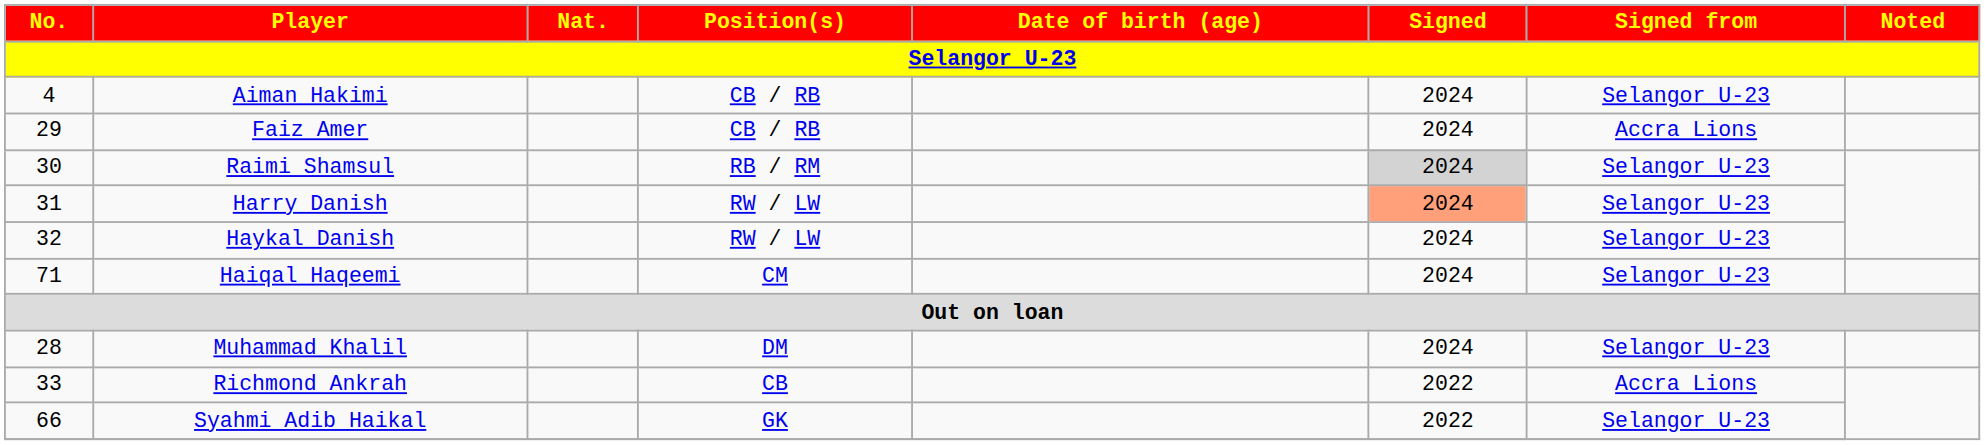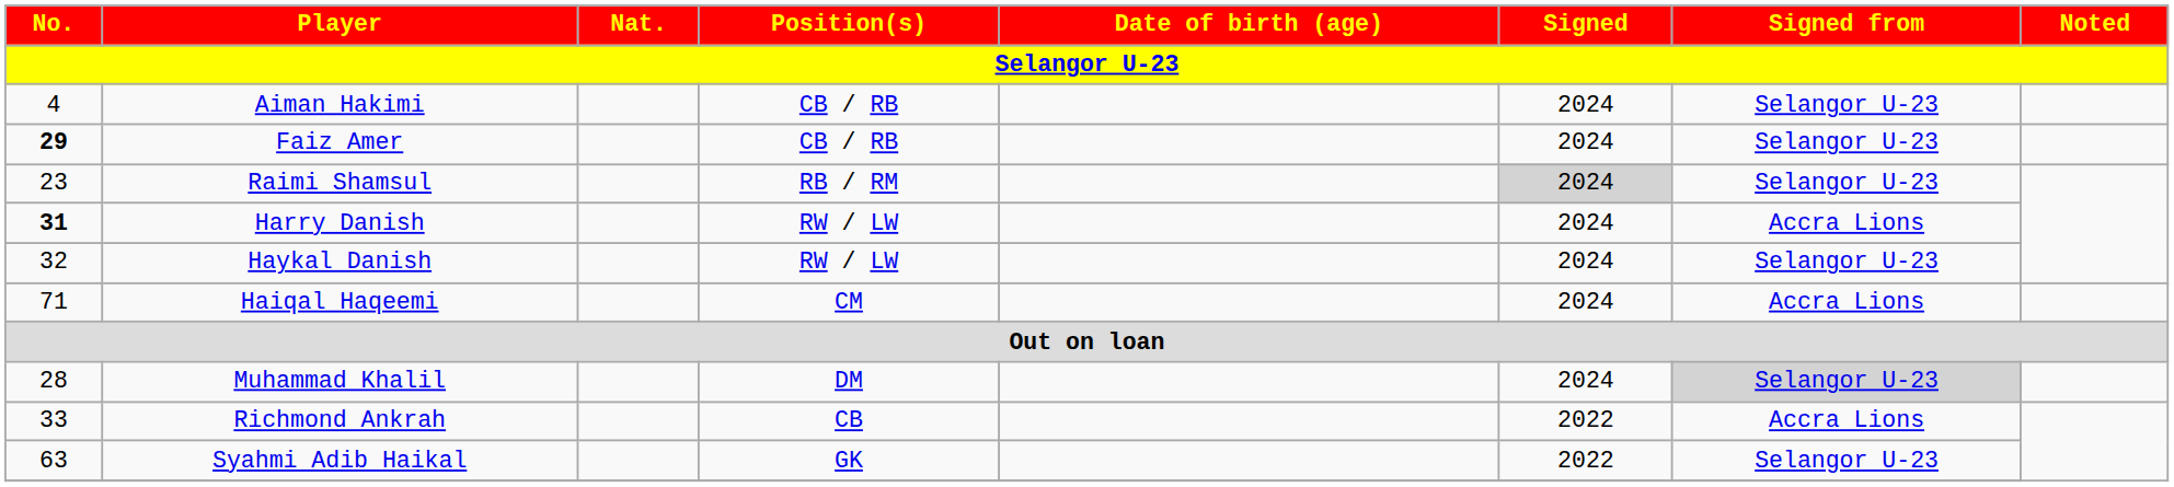Faiz Amer | No.: normal -> bold
Faiz Amer | Signed from: Accra Lions -> Selangor U-23
Raimi Shamsul | No.: 30 -> 23
Harry Danish | No.: normal -> bold
Harry Danish | Signed: lightsalmon background -> no background
Harry Danish | Signed from: Selangor U-23 -> Accra Lions
Haiqal Haqeemi | Signed from: Selangor U-23 -> Accra Lions
Muhammad Khalil | Signed from: no background -> lightgrey background
Syahmi Adib Haikal | No.: 66 -> 63
